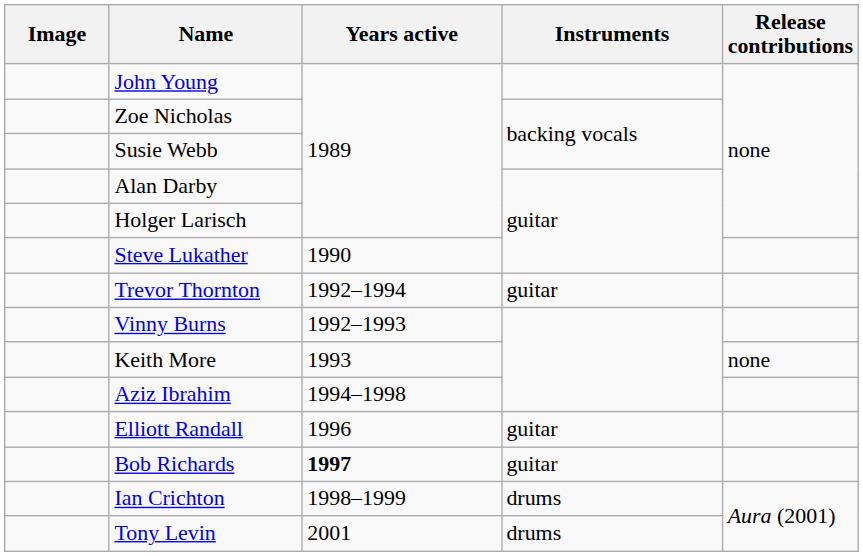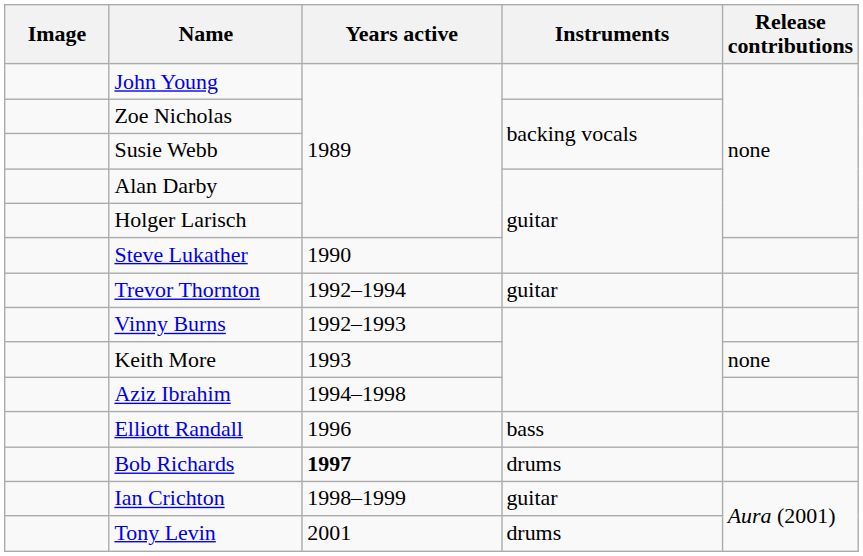Elliott Randall | Instruments: guitar -> bass
Bob Richards | Instruments: guitar -> drums
Ian Crichton | Instruments: drums -> guitar
